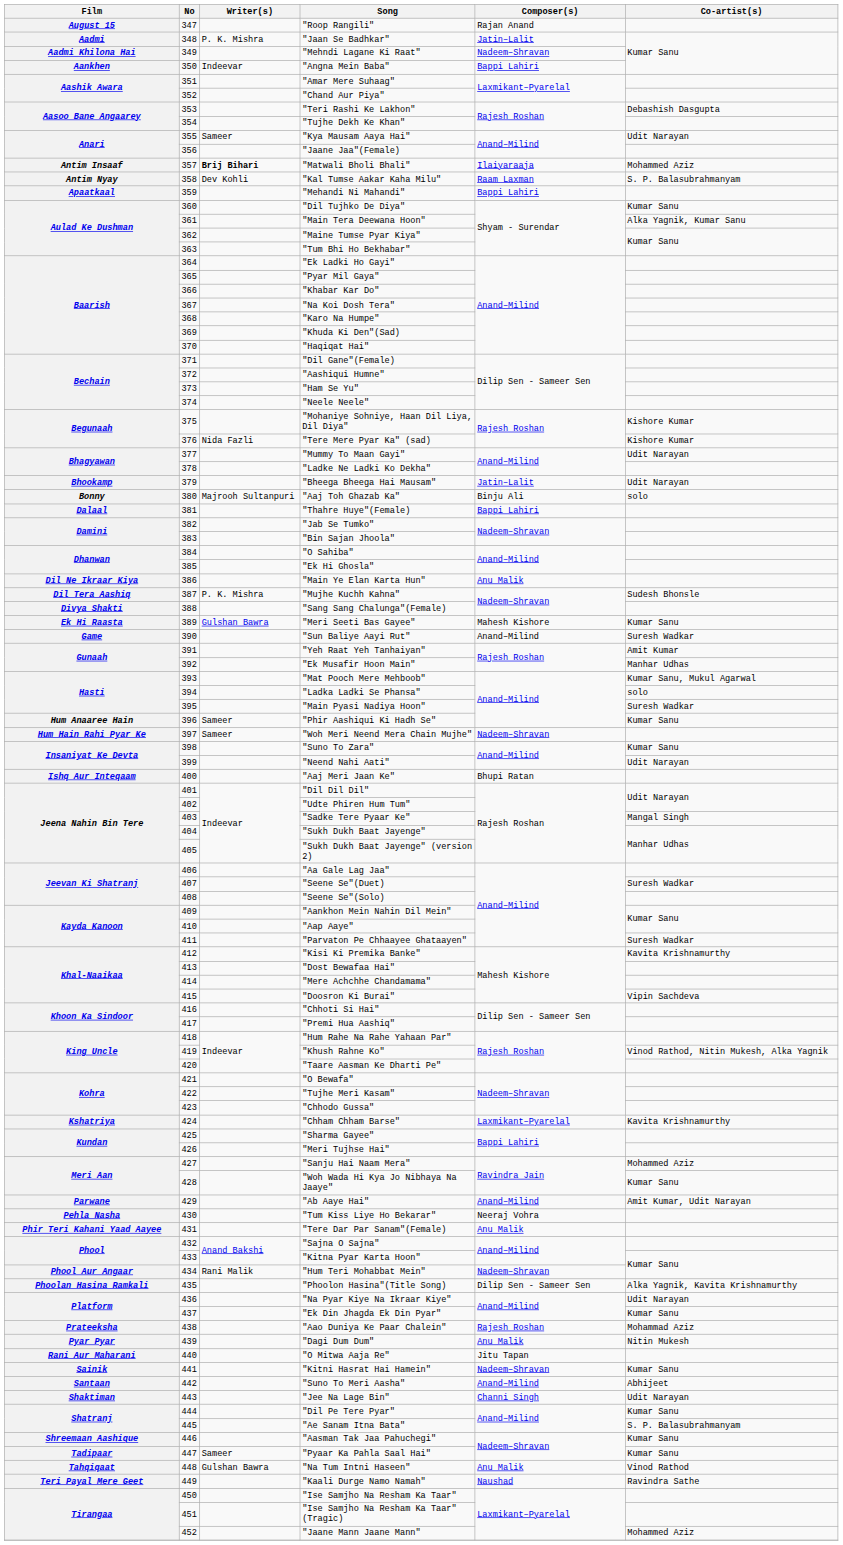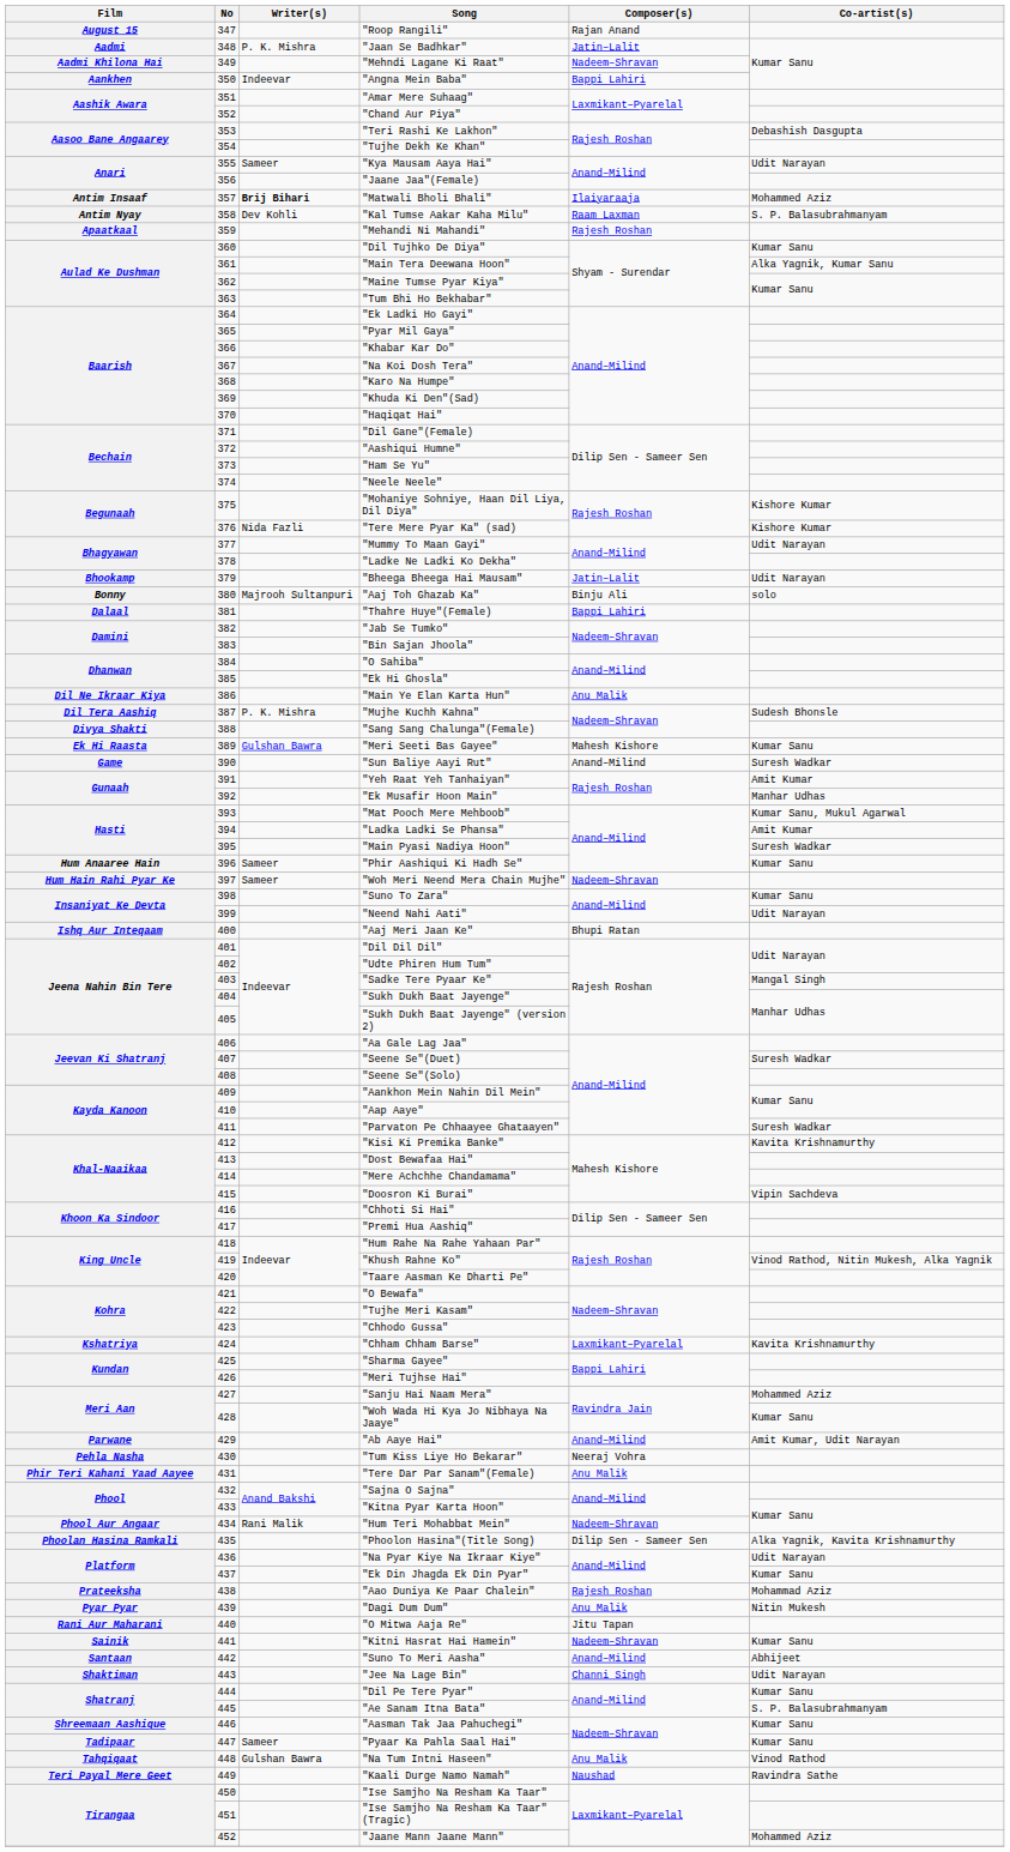"Mehandi Ni Mahandi" | Composer(s): Bappi Lahiri -> Rajesh Roshan
"Ladka Ladki Se Phansa" | Co-artist(s): solo -> Amit Kumar
